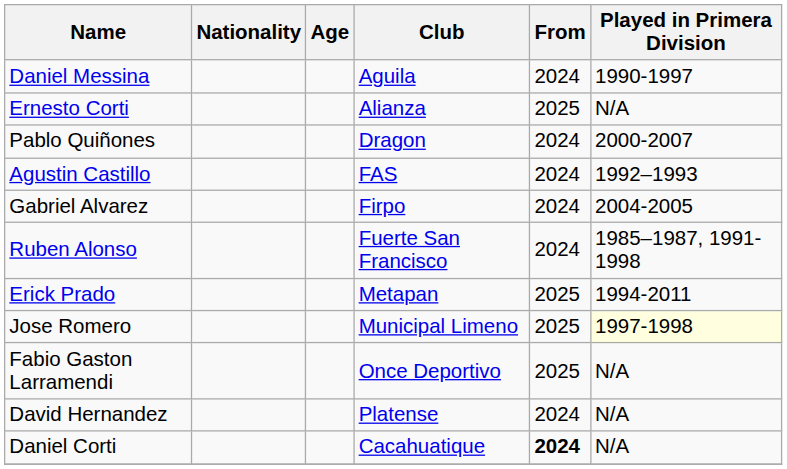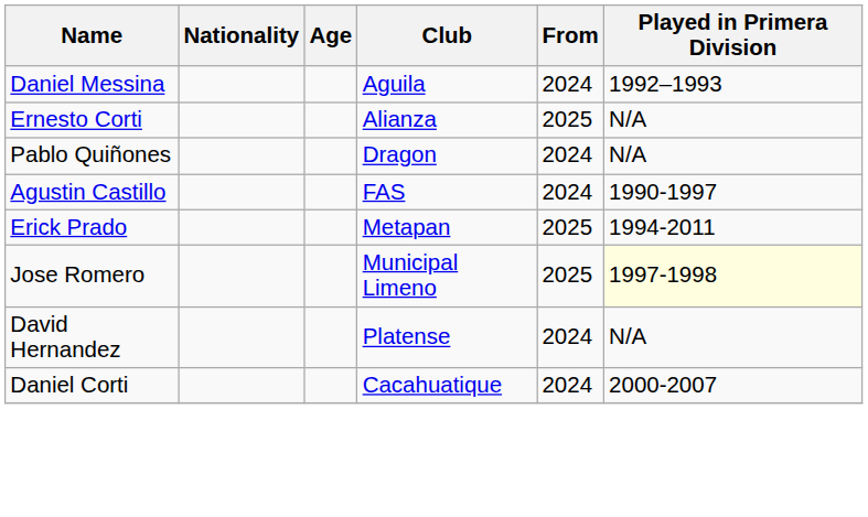Daniel Messina | Played in Primera Division: 1990-1997 -> 1992–1993
Pablo Quiñones | Played in Primera Division: 2000-2007 -> N/A
Agustin Castillo | Played in Primera Division: 1992–1993 -> 1990-1997
- row: Gabriel Alvarez | Firpo | 2024 | 2004-2005
- row: Ruben Alonso | Fuerte San Francisco | 2024 | 1985–1987, 1991-1998
- row: Fabio Gaston Larramendi | Once Deportivo | 2025 | N/A
Daniel Corti | From: bold -> normal
Daniel Corti | Played in Primera Division: N/A -> 2000-2007
